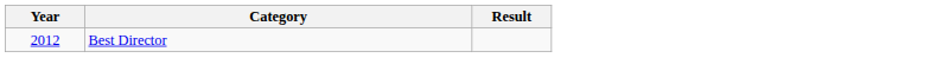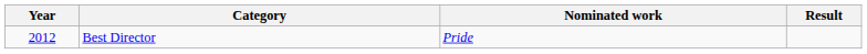+ column: Nominated work | Pride
